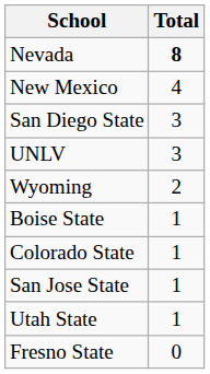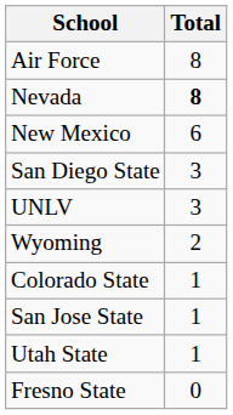+ row: Air Force | 8
New Mexico | Total: 4 -> 6
- row: Boise State | 1
